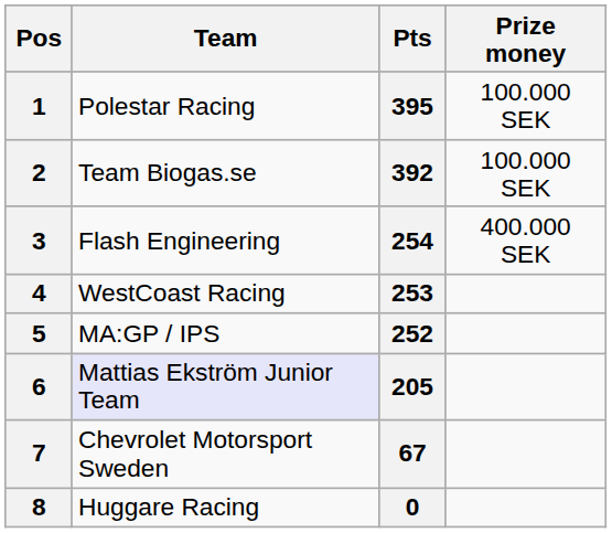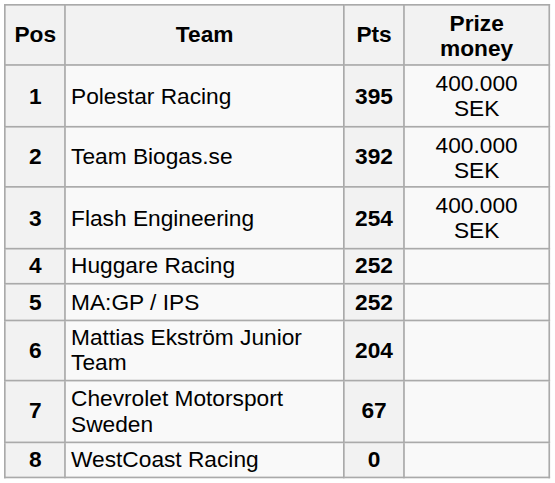1 | Prize money: 100.000 SEK -> 400.000 SEK
2 | Prize money: 100.000 SEK -> 400.000 SEK
4 | Team: WestCoast Racing -> Huggare Racing
4 | Pts: 253 -> 252
6 | Team: lavender background -> no background
6 | Pts: 205 -> 204
8 | Team: Huggare Racing -> WestCoast Racing
